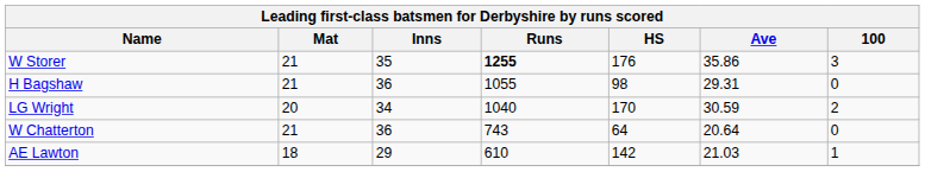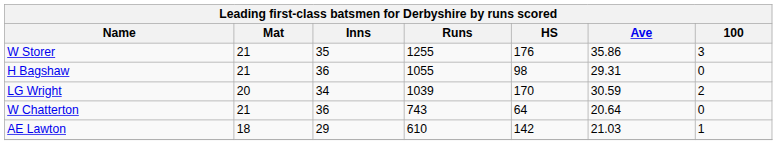W Storer | Runs: bold -> normal
LG Wright | Runs: 1040 -> 1039
